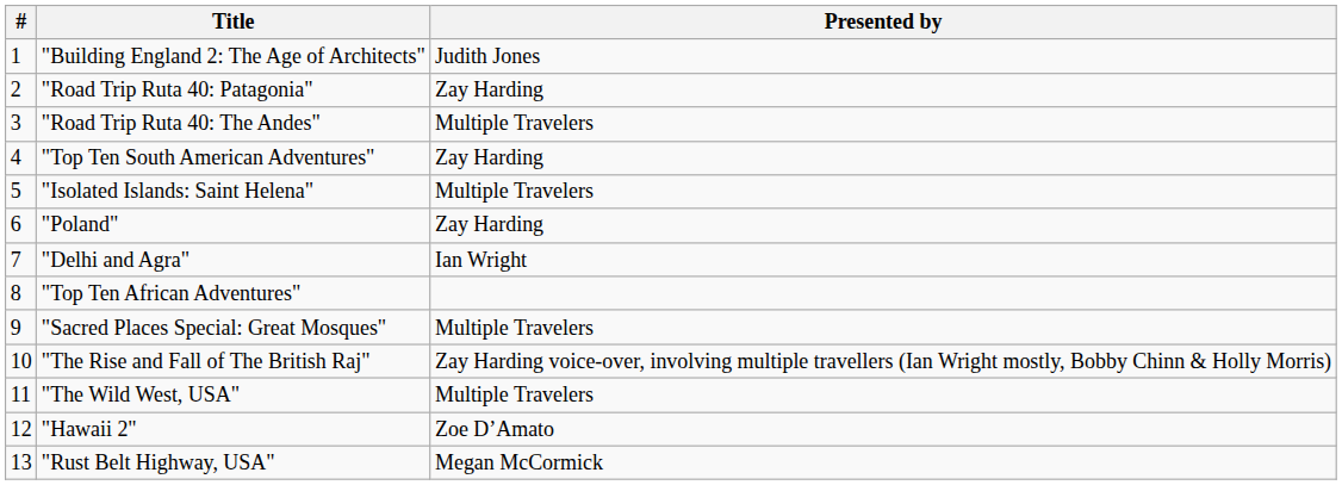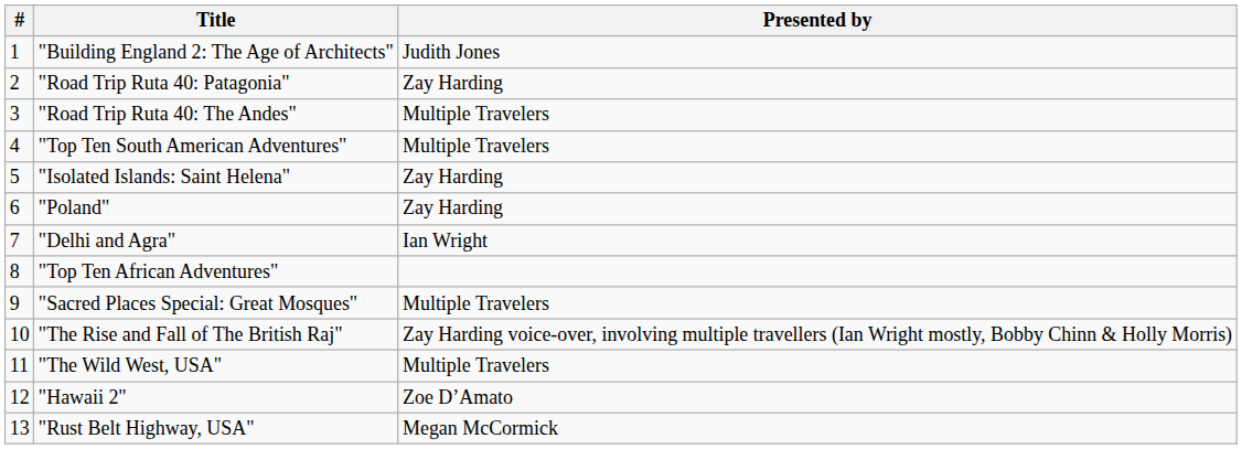"Top Ten South American Adventures" | Presented by: Zay Harding -> Multiple Travelers
"Isolated Islands: Saint Helena" | Presented by: Multiple Travelers -> Zay Harding
